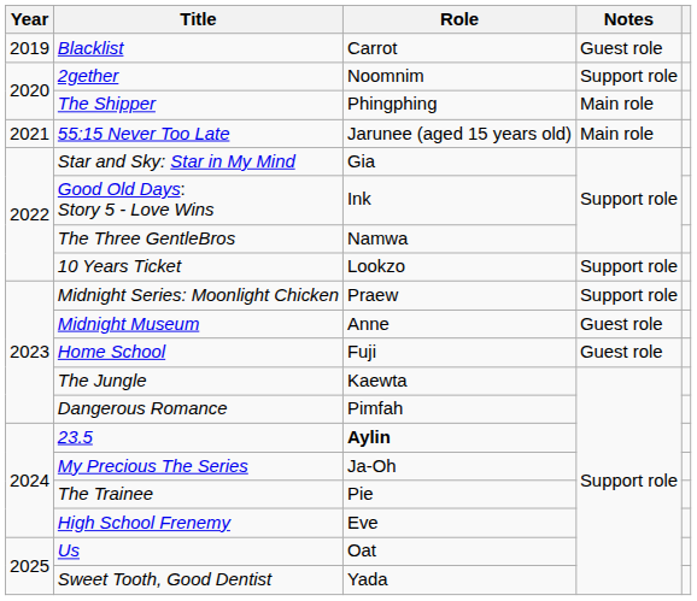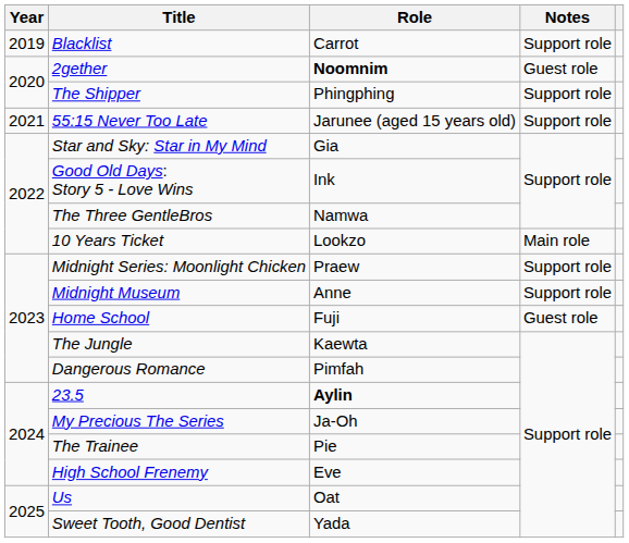Blacklist | Notes: Guest role -> Support role
2gether | Role: normal -> bold
2gether | Notes: Support role -> Guest role
The Shipper | Notes: Main role -> Support role
55:15 Never Too Late | Notes: Main role -> Support role
10 Years Ticket | Notes: Support role -> Main role
Midnight Museum | Notes: Guest role -> Support role
